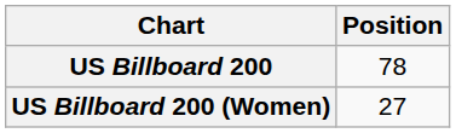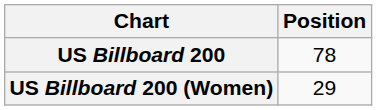US Billboard 200 (Women) | Position: 27 -> 29
